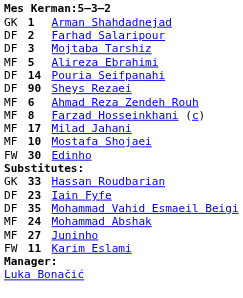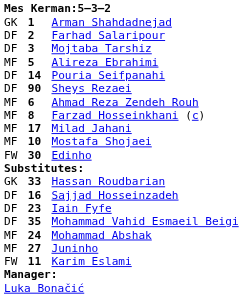+ row: DF | 16 | Sajjad Hosseinzadeh
